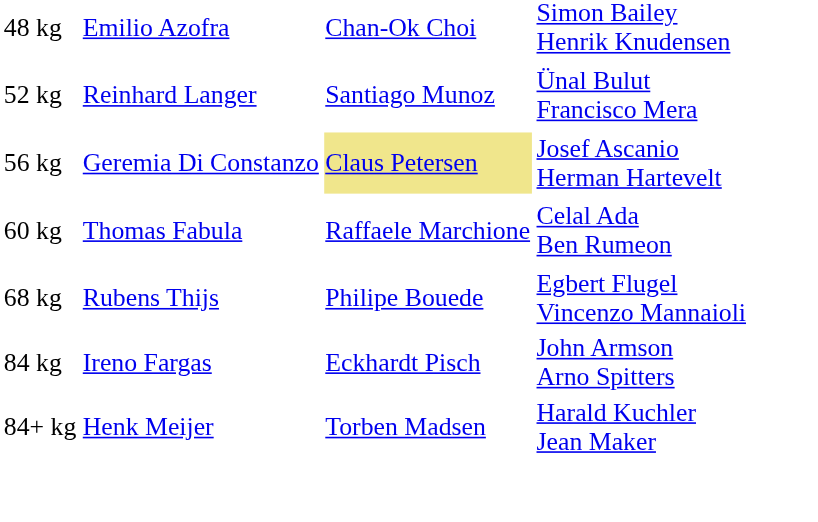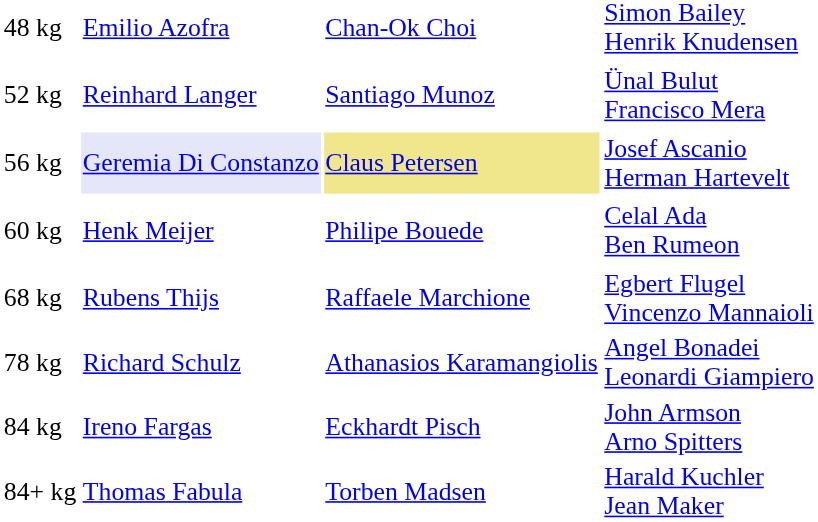56 kg | column 2: no background -> lavender background
60 kg | column 2: Thomas Fabula -> Henk Meijer
60 kg | column 3: Raffaele Marchione -> Philipe Bouede
68 kg | column 3: Philipe Bouede -> Raffaele Marchione
+ row: 78 kg | Richard Schulz | Athanasios Karamangiolis | Angel Bonadei Leonardi Giampiero
84+ kg | column 2: Henk Meijer -> Thomas Fabula
